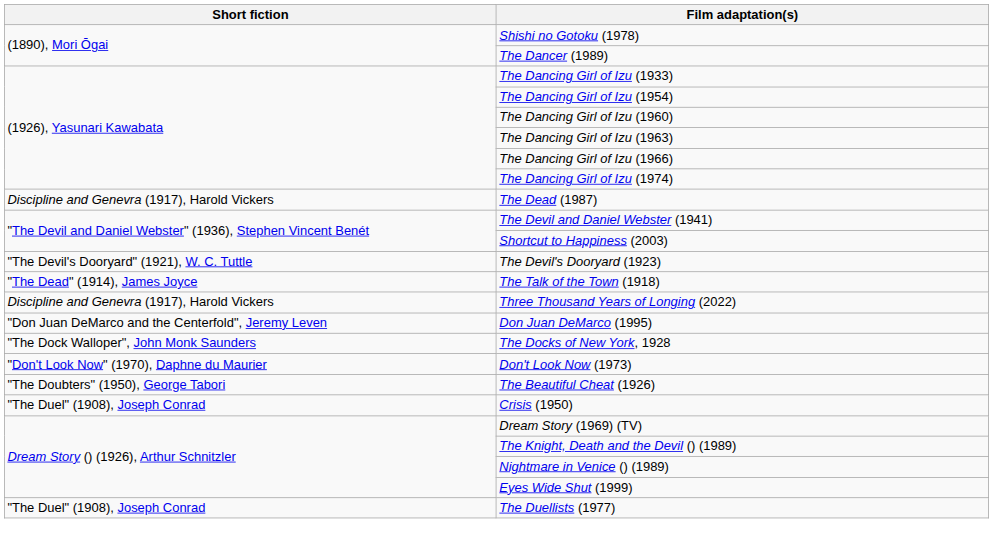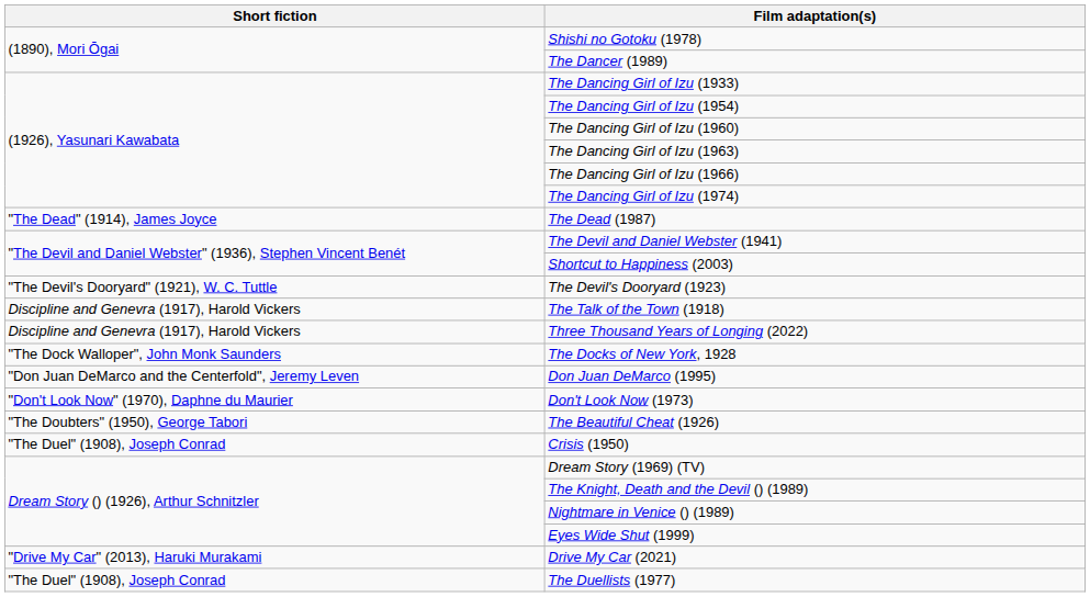The Dead (1987) | Short fiction: Discipline and Genevra (1917), Harold Vickers -> "The Dead" (1914), James Joyce
The Talk of the Town (1918) | Short fiction: "The Dead" (1914), James Joyce -> Discipline and Genevra (1917), Harold Vickers
rows swapped: The Docks of New York, 1928 <-> Don Juan DeMarco (1995)
+ row: "Drive My Car" (2013), Haruki Murakami | Drive My Car (2021)
